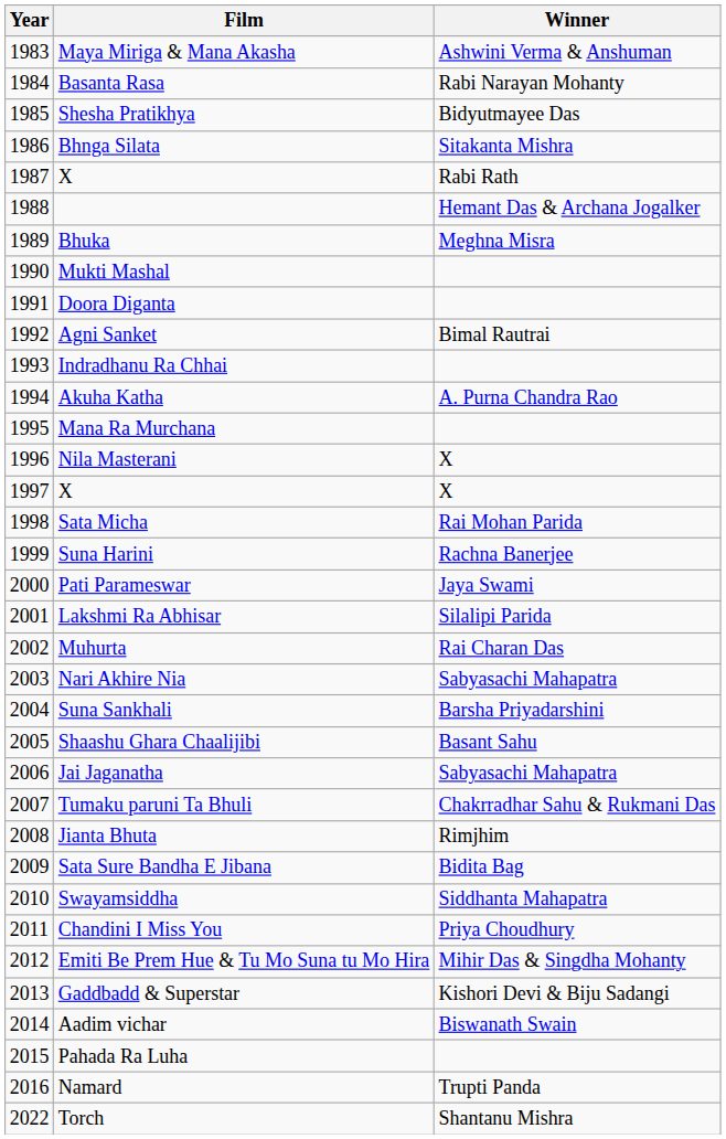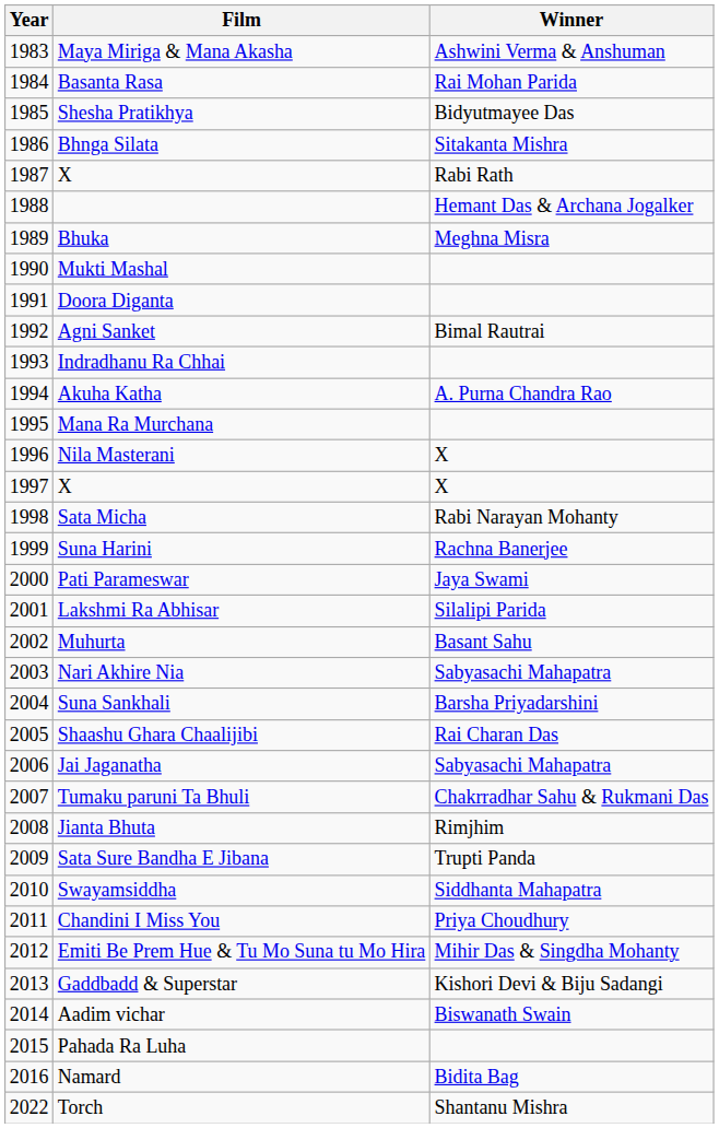Basanta Rasa | Winner: Rabi Narayan Mohanty -> Rai Mohan Parida
Sata Micha | Winner: Rai Mohan Parida -> Rabi Narayan Mohanty
Muhurta | Winner: Rai Charan Das -> Basant Sahu
Shaashu Ghara Chaalijibi | Winner: Basant Sahu -> Rai Charan Das
Sata Sure Bandha E Jibana | Winner: Bidita Bag -> Trupti Panda
Namard | Winner: Trupti Panda -> Bidita Bag
